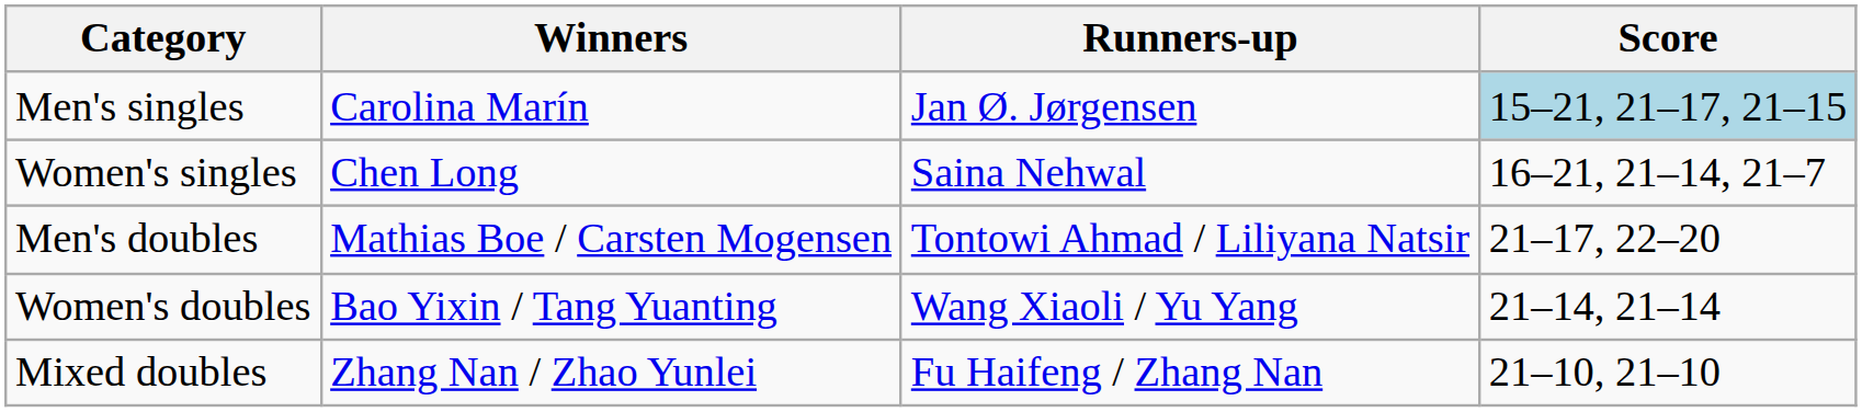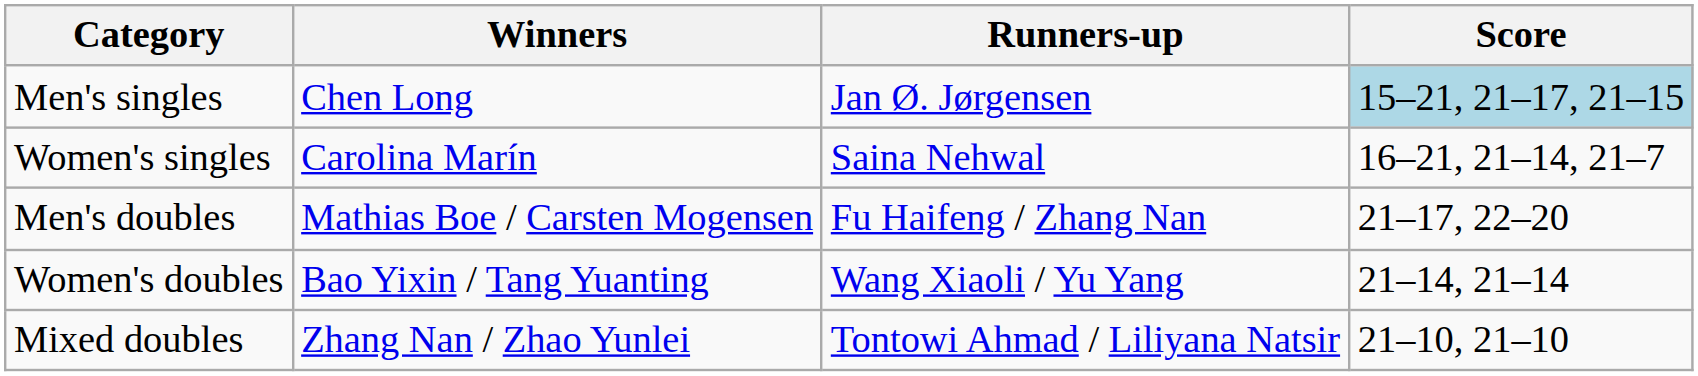Men's singles | Winners: Carolina Marín -> Chen Long
Women's singles | Winners: Chen Long -> Carolina Marín
Men's doubles | Runners-up: Tontowi Ahmad / Liliyana Natsir -> Fu Haifeng / Zhang Nan
Mixed doubles | Runners-up: Fu Haifeng / Zhang Nan -> Tontowi Ahmad / Liliyana Natsir
